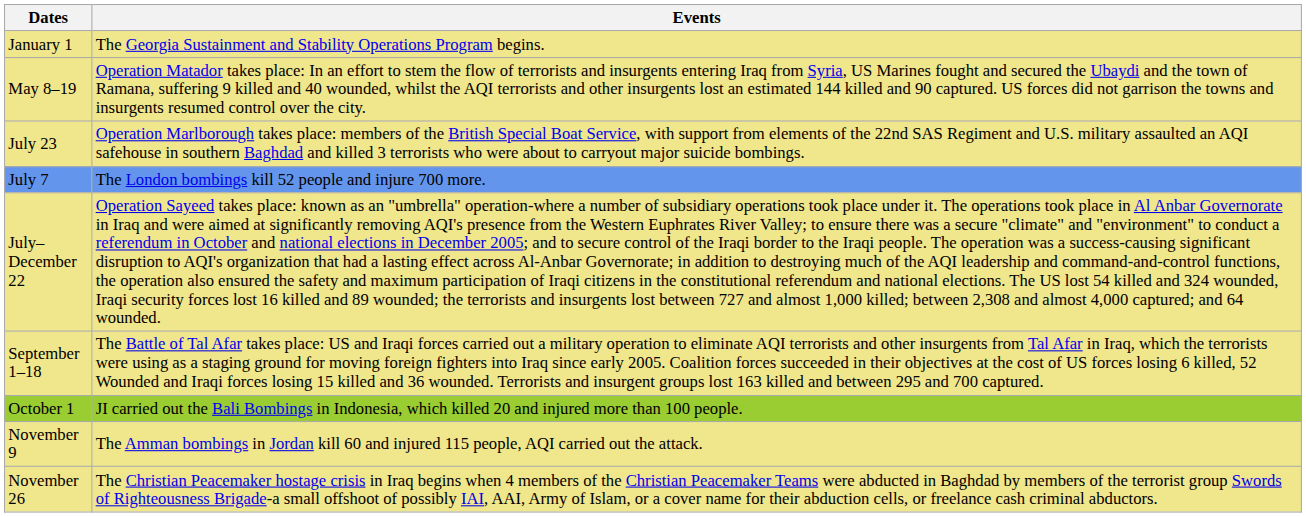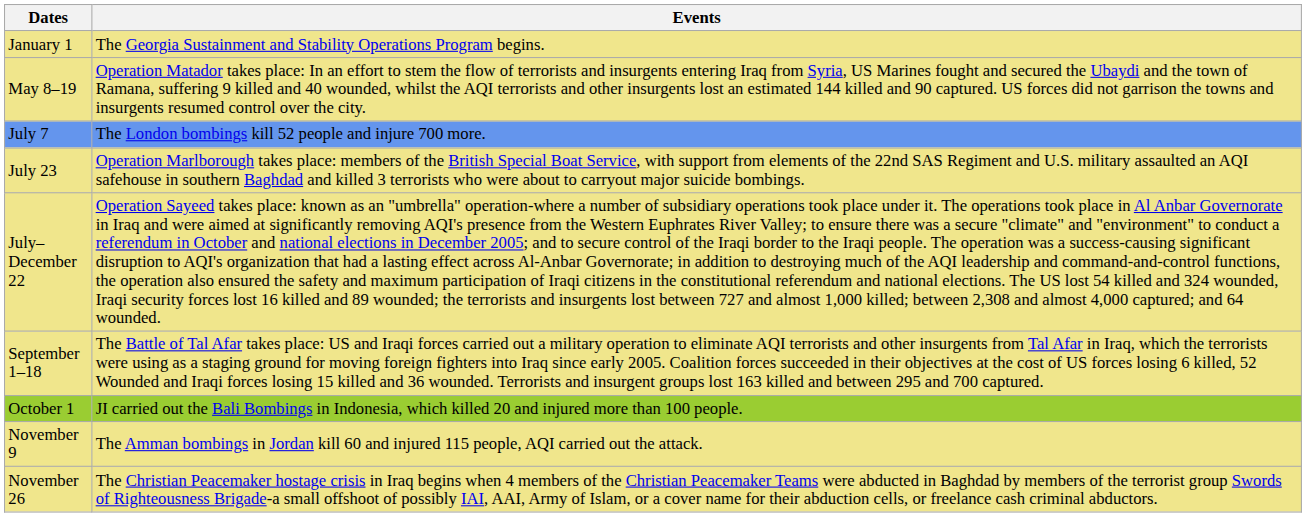rows swapped: July 7 <-> July 23
